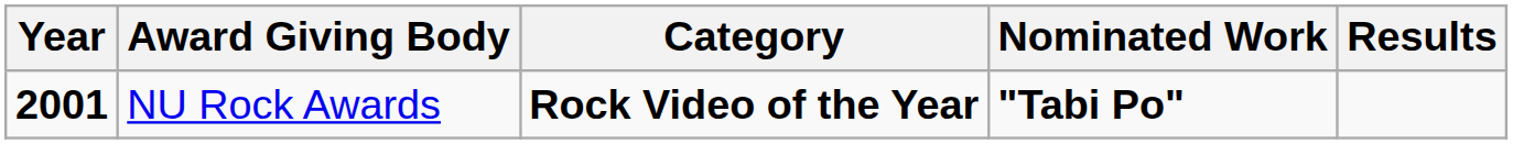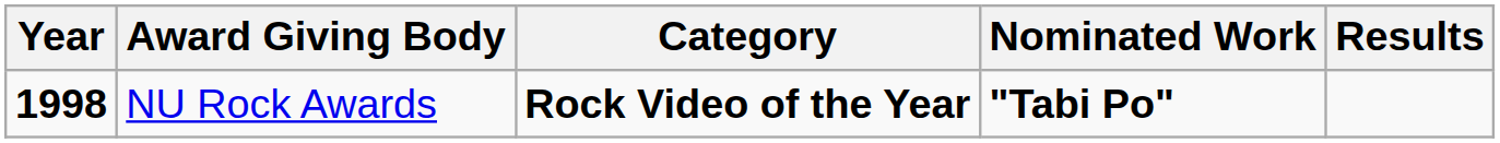NU Rock Awards | Year: 2001 -> 1998
